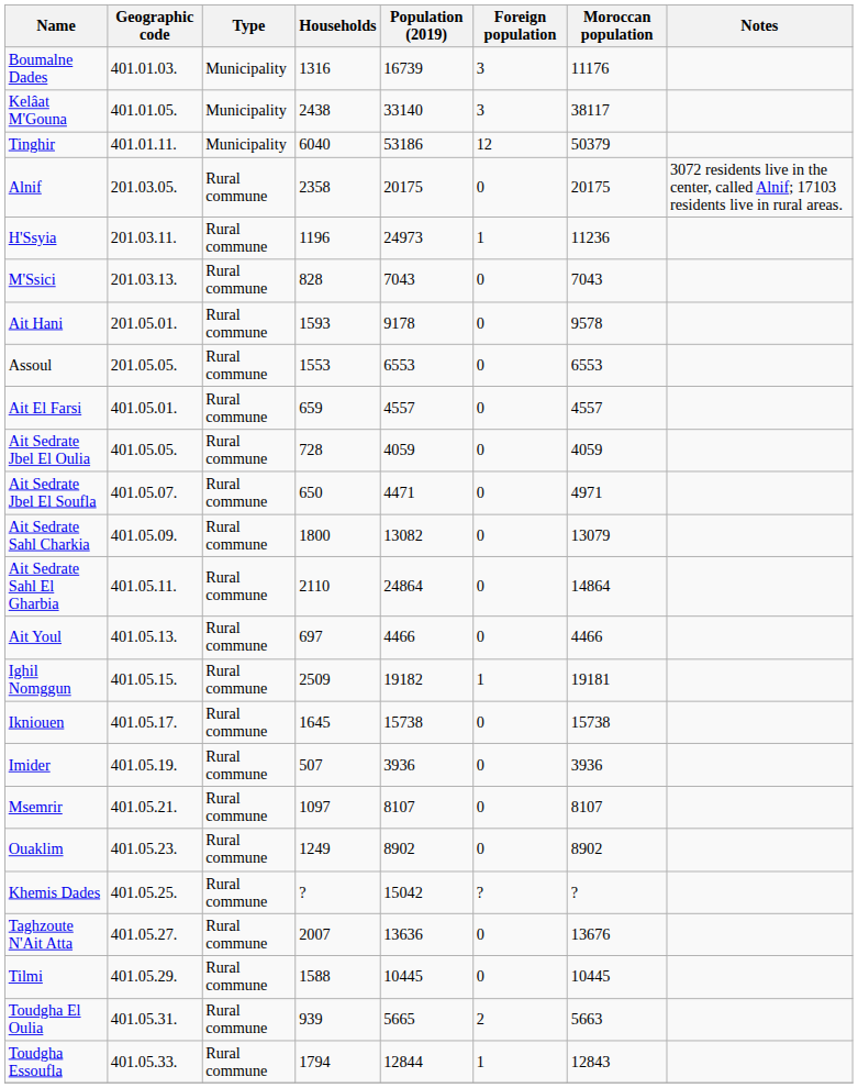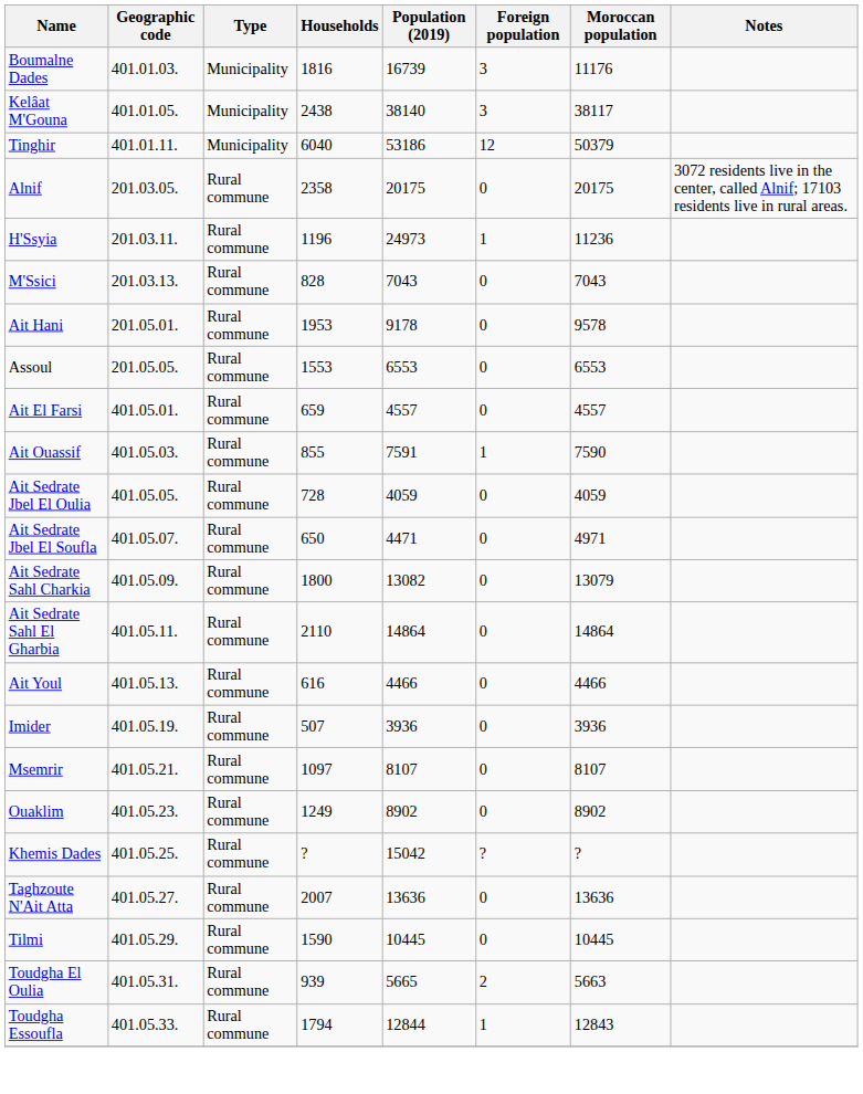Boumalne Dades | Households: 1316 -> 1816
Kelâat M'Gouna | Population (2019): 33140 -> 38140
Ait Hani | Households: 1593 -> 1953
+ row: Ait Ouassif | 401.05.03. | Rural commune | 855 | 7591 | 1 | 7590
Ait Sedrate Sahl El Gharbia | Population (2019): 24864 -> 14864
Ait Youl | Households: 697 -> 616
- row: Ighil Nomggun | 401.05.15. | Rural commune | 2509 | 19182 | 1 | 19181
- row: Ikniouen | 401.05.17. | Rural commune | 1645 | 15738 | 0 | 15738
Taghzoute N'Ait Atta | Moroccan population: 13676 -> 13636
Tilmi | Households: 1588 -> 1590
